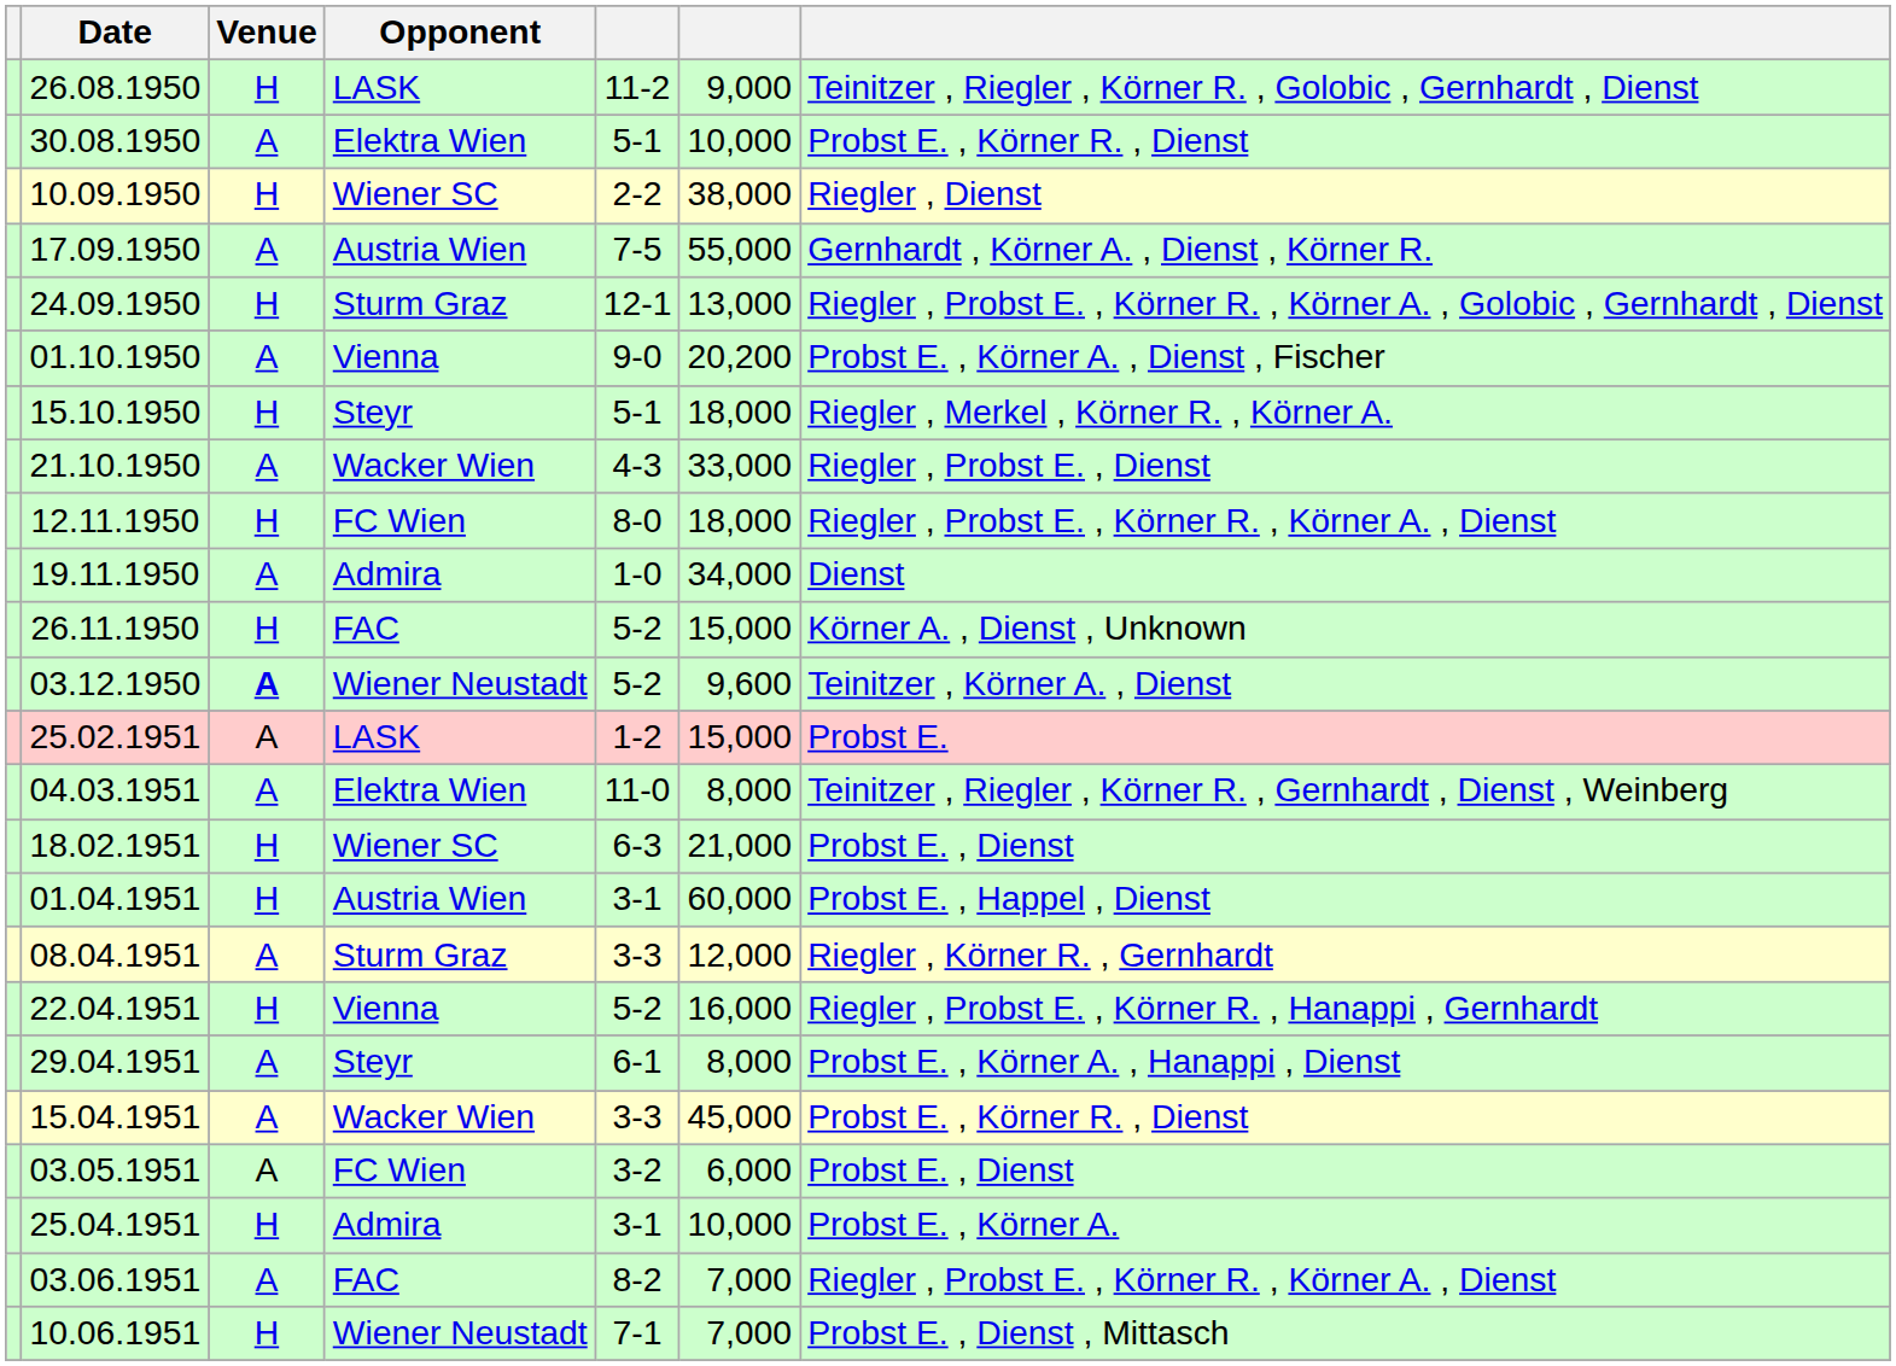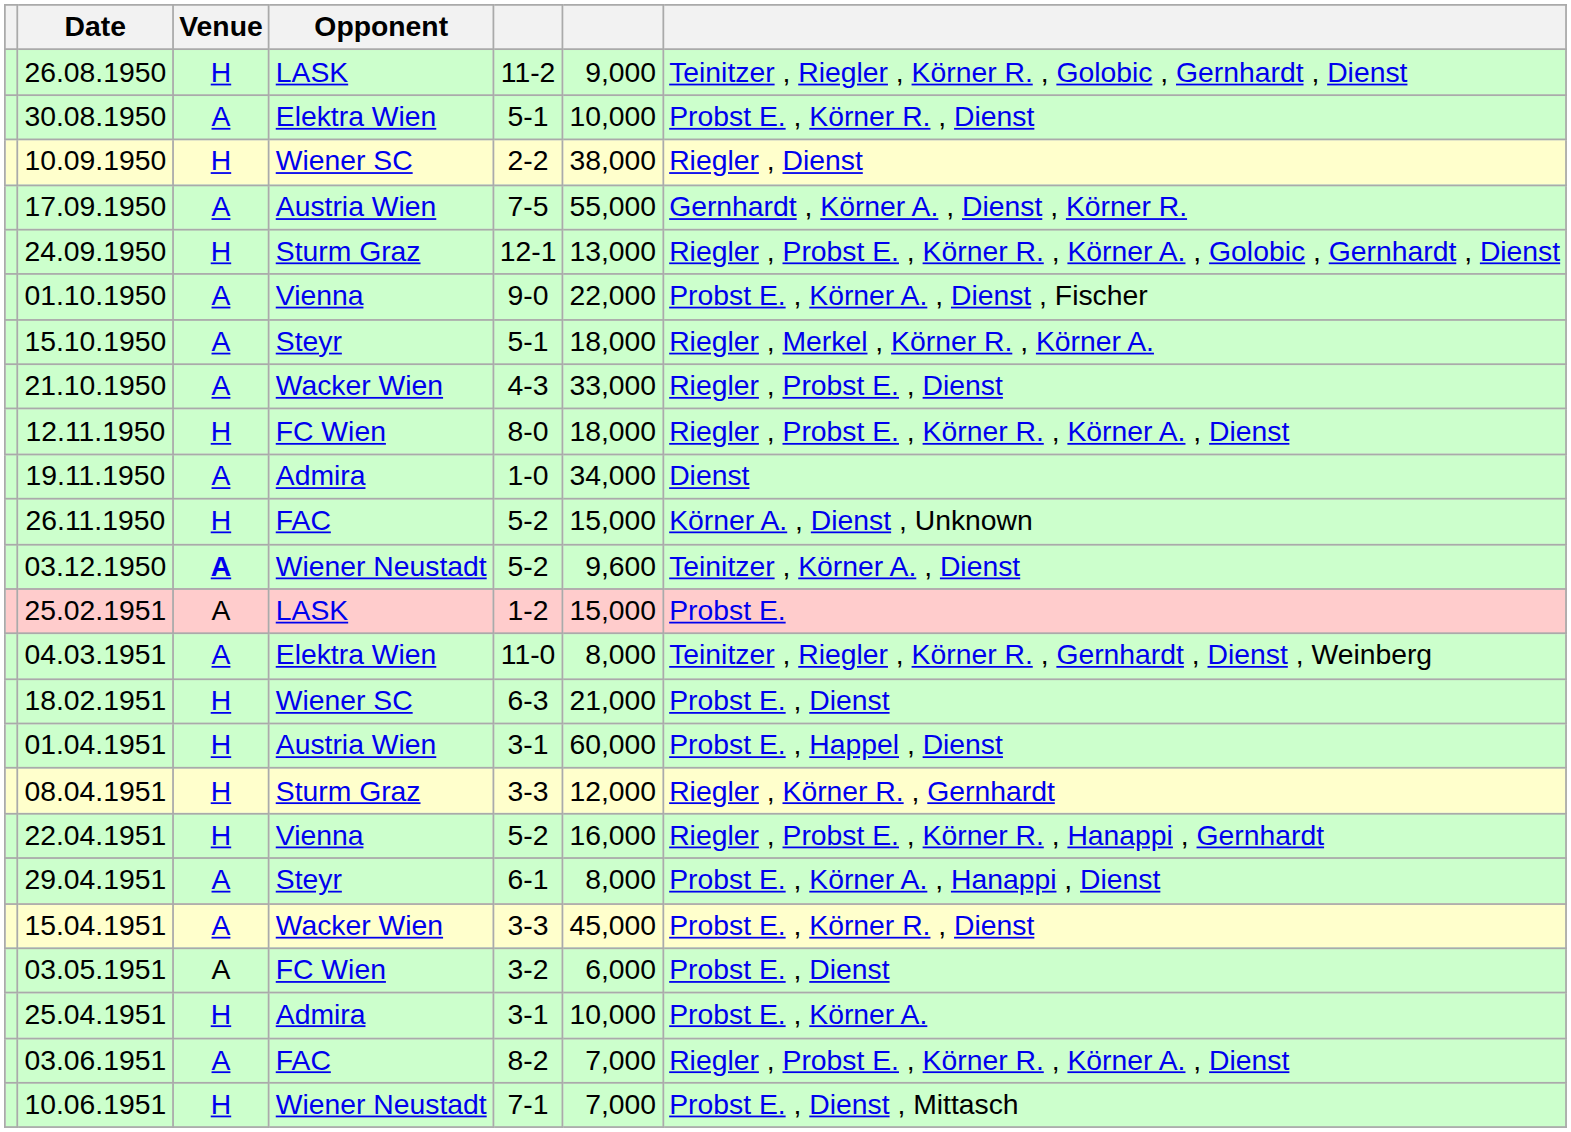01.10.1950 | column 6: 20,200 -> 22,000
15.10.1950 | Venue: H -> A
08.04.1951 | Venue: A -> H
